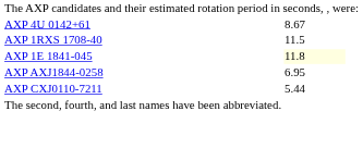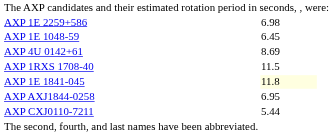+ row: AXP 1E 2259+586 | 6.98
+ row: AXP 1E 1048-59 | 6.45
AXP 4U 0142+61 | column 2: 8.67 -> 8.69
